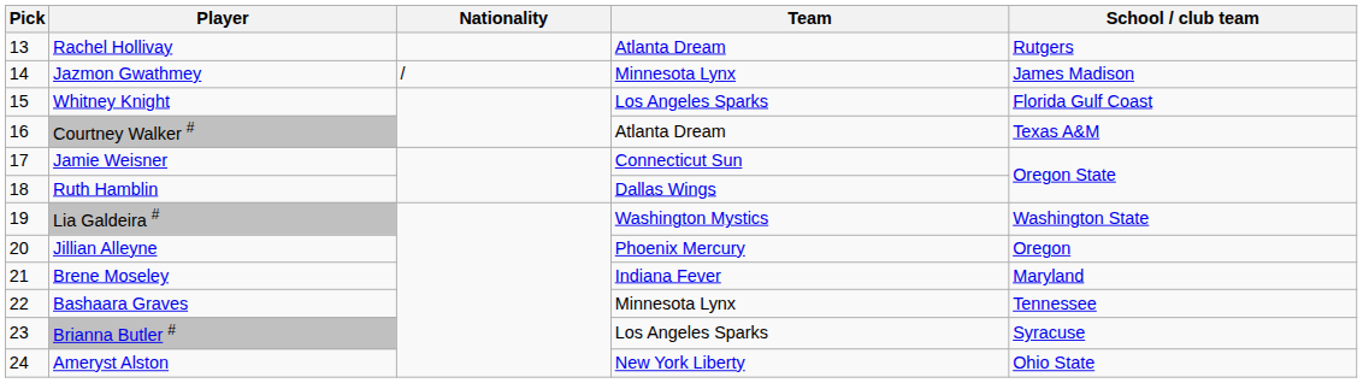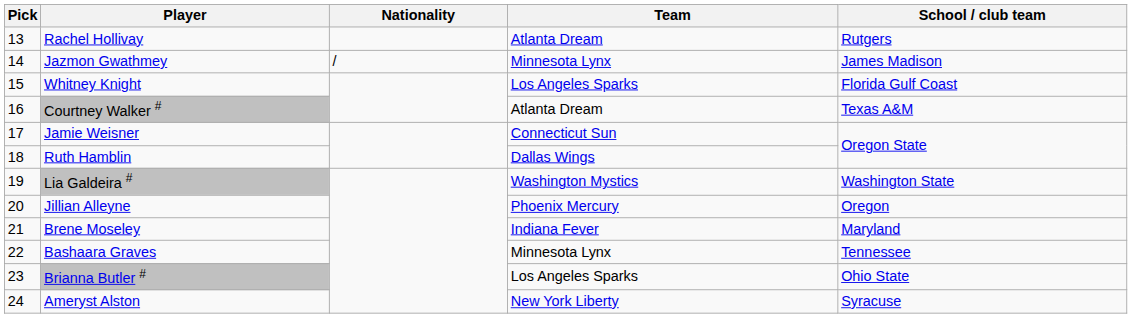Brianna Butler # | School / club team: Syracuse -> Ohio State
Ameryst Alston | School / club team: Ohio State -> Syracuse
